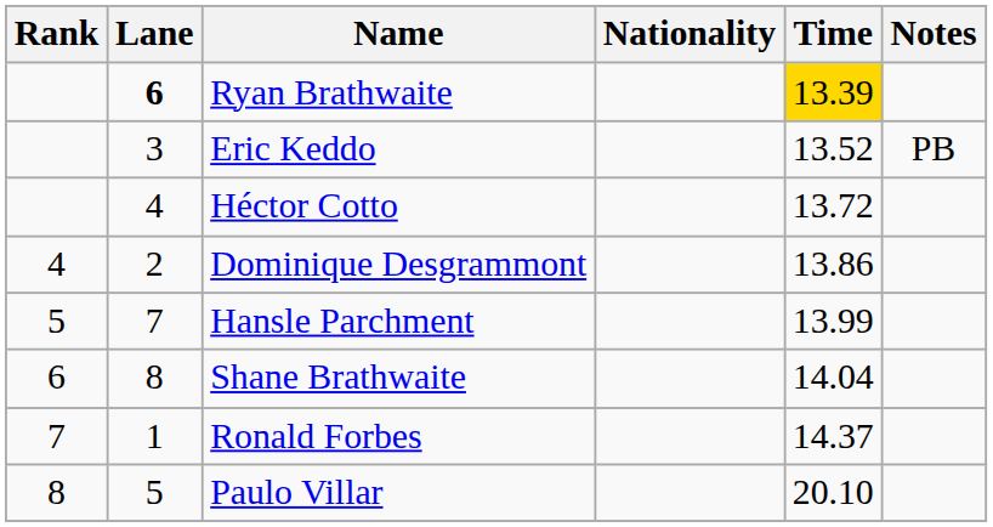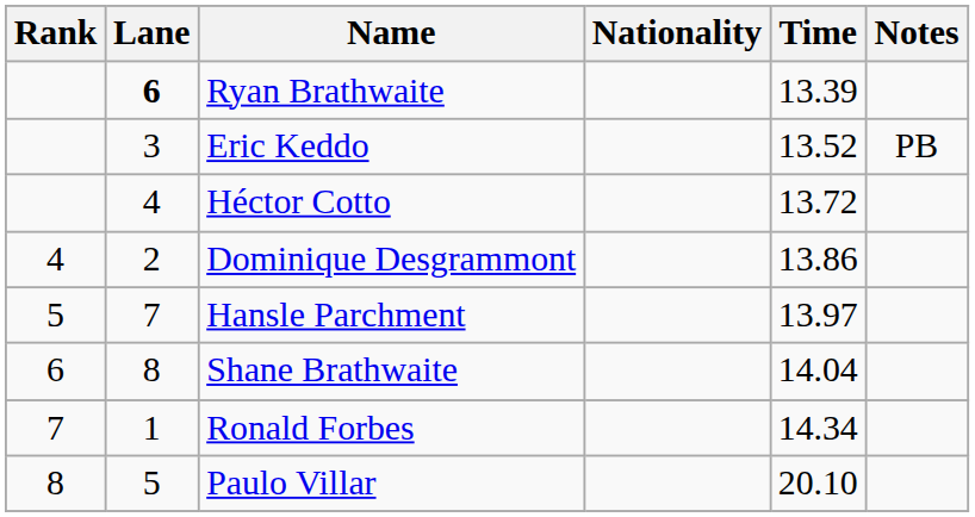Ryan Brathwaite | Time: gold background -> no background
Hansle Parchment | Time: 13.99 -> 13.97
Ronald Forbes | Time: 14.37 -> 14.34
